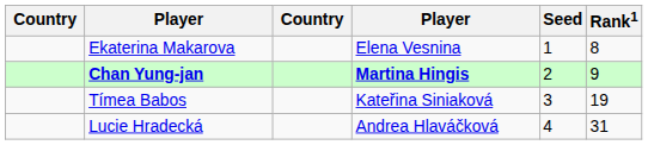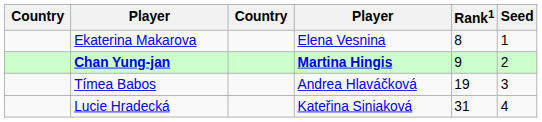columns swapped: Rank1 <-> Seed
Tímea Babos | column 4: Kateřina Siniaková -> Andrea Hlaváčková
Lucie Hradecká | column 4: Andrea Hlaváčková -> Kateřina Siniaková
